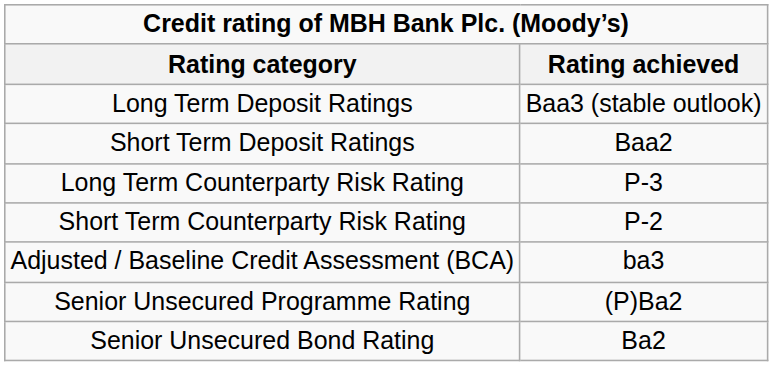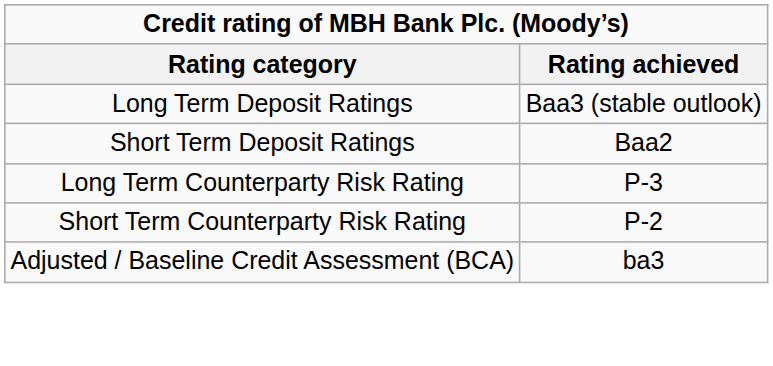- row: Senior Unsecured Programme Rating | (P)Ba2
- row: Senior Unsecured Bond Rating | Ba2
